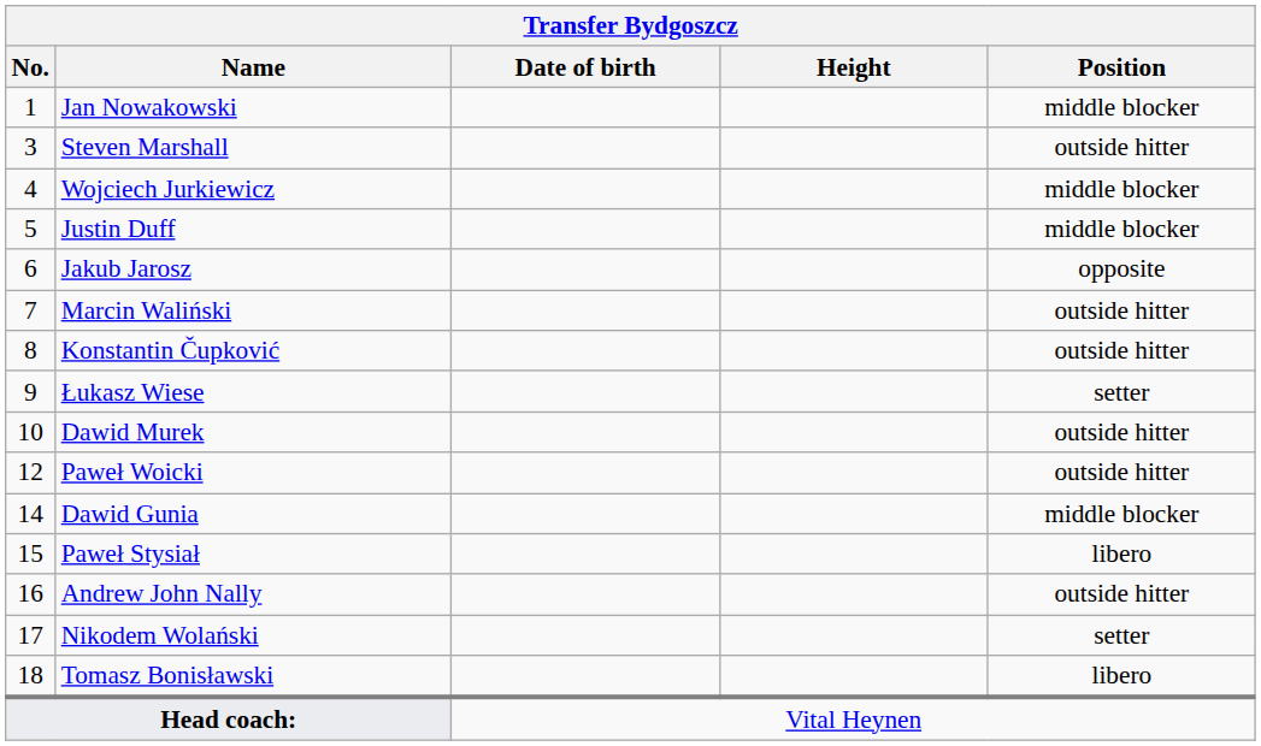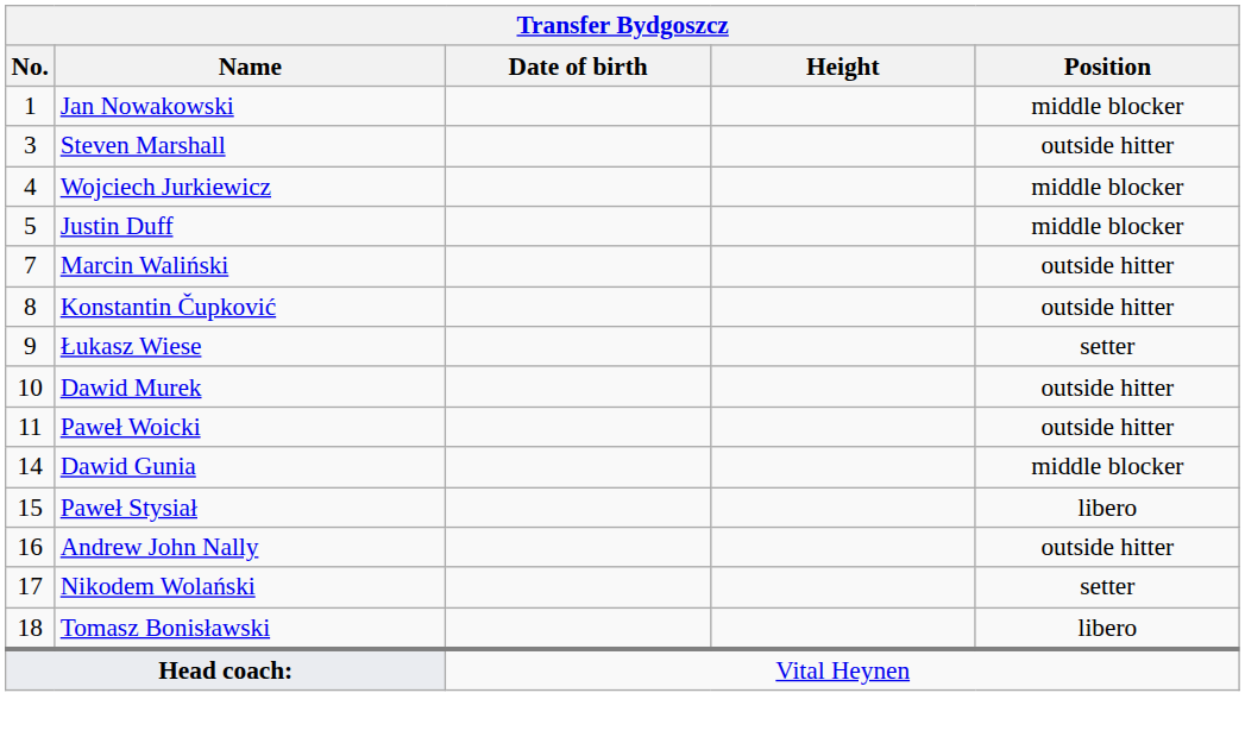- row: 6 | Jakub Jarosz | opposite
Paweł Woicki | No.: 12 -> 11
